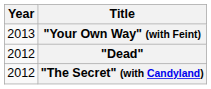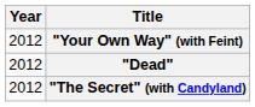"Your Own Way" (with Feint) | Year: 2013 -> 2012
